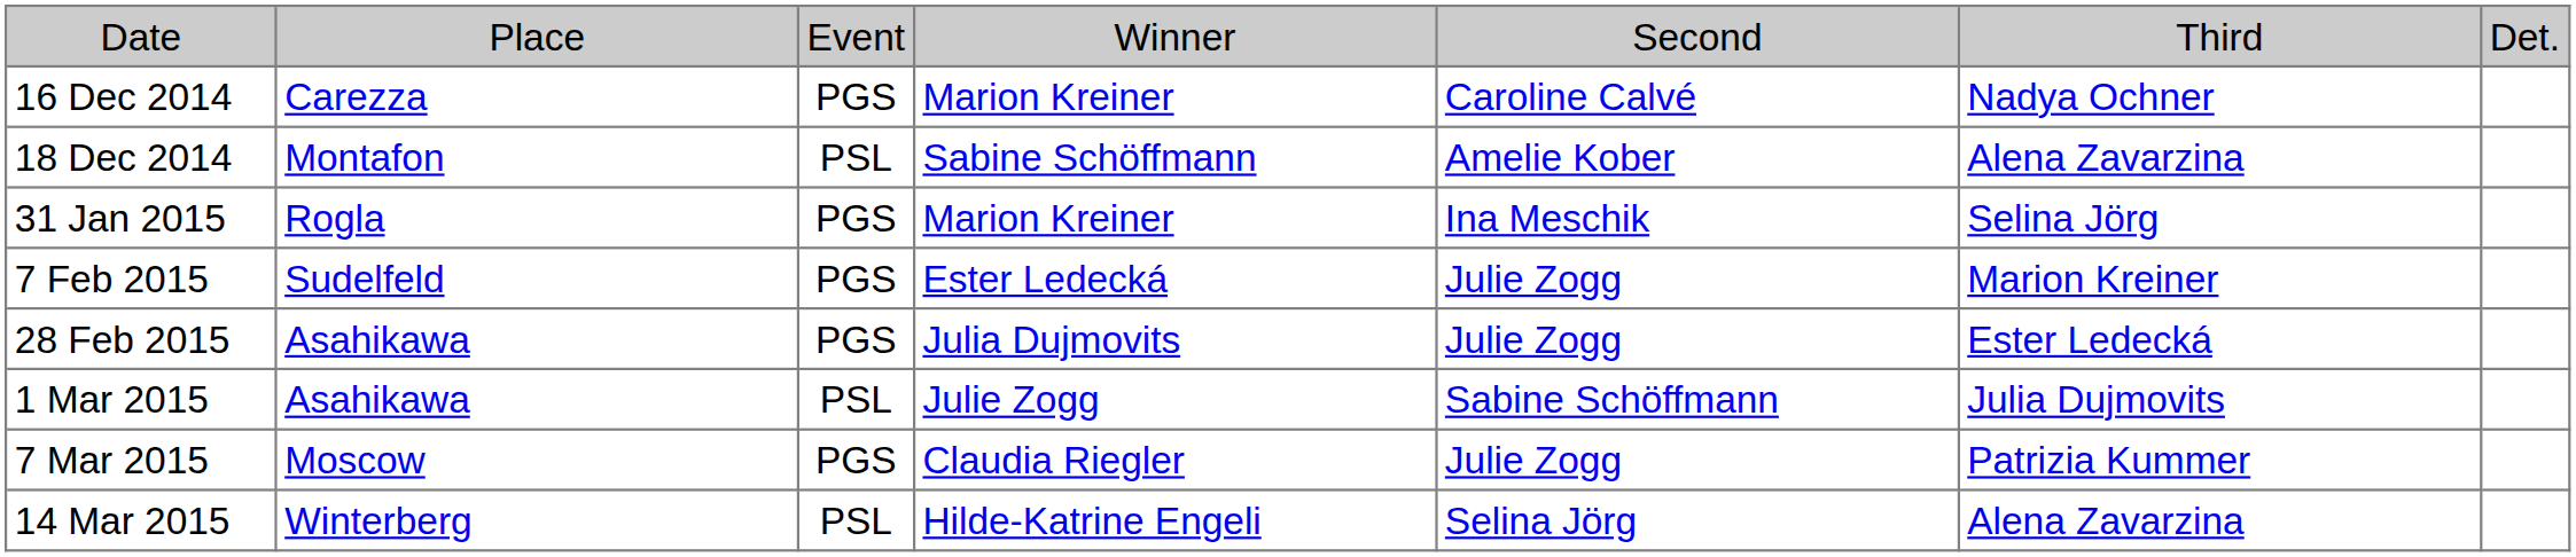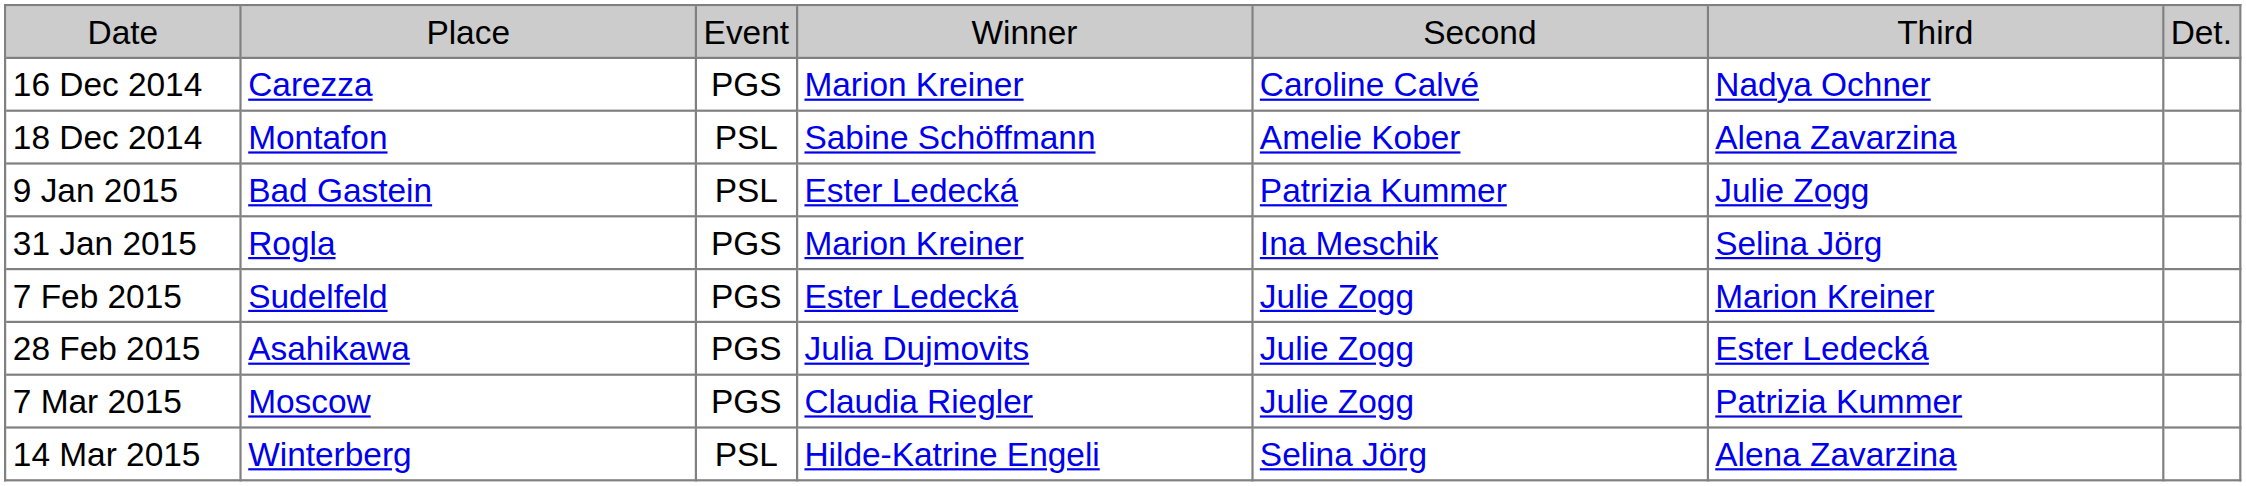+ row: 9 Jan 2015 | Bad Gastein | PSL | Ester Ledecká | Patrizia Kummer | Julie Zogg
- row: 1 Mar 2015 | Asahikawa | PSL | Julie Zogg | Sabine Schöffmann | Julia Dujmovits
